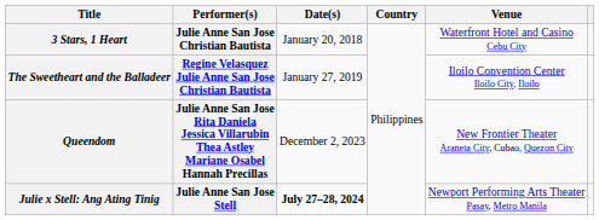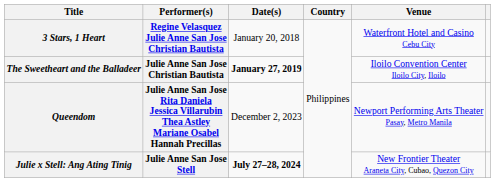3 Stars, 1 Heart | Performer(s): Julie Anne San Jose Christian Bautista -> Regine Velasquez Julie Anne San Jose Christian Bautista
The Sweetheart and the Balladeer | Performer(s): Regine Velasquez Julie Anne San Jose Christian Bautista -> Julie Anne San Jose Christian Bautista
The Sweetheart and the Balladeer | Date(s): normal -> bold
Queendom | Venue: New Frontier Theater Araneta City, Cubao, Quezon City -> Newport Performing Arts Theater Pasay, Metro Manila
Julie x Stell: Ang Ating Tinig | Venue: Newport Performing Arts Theater Pasay, Metro Manila -> New Frontier Theater Araneta City, Cubao, Quezon City
